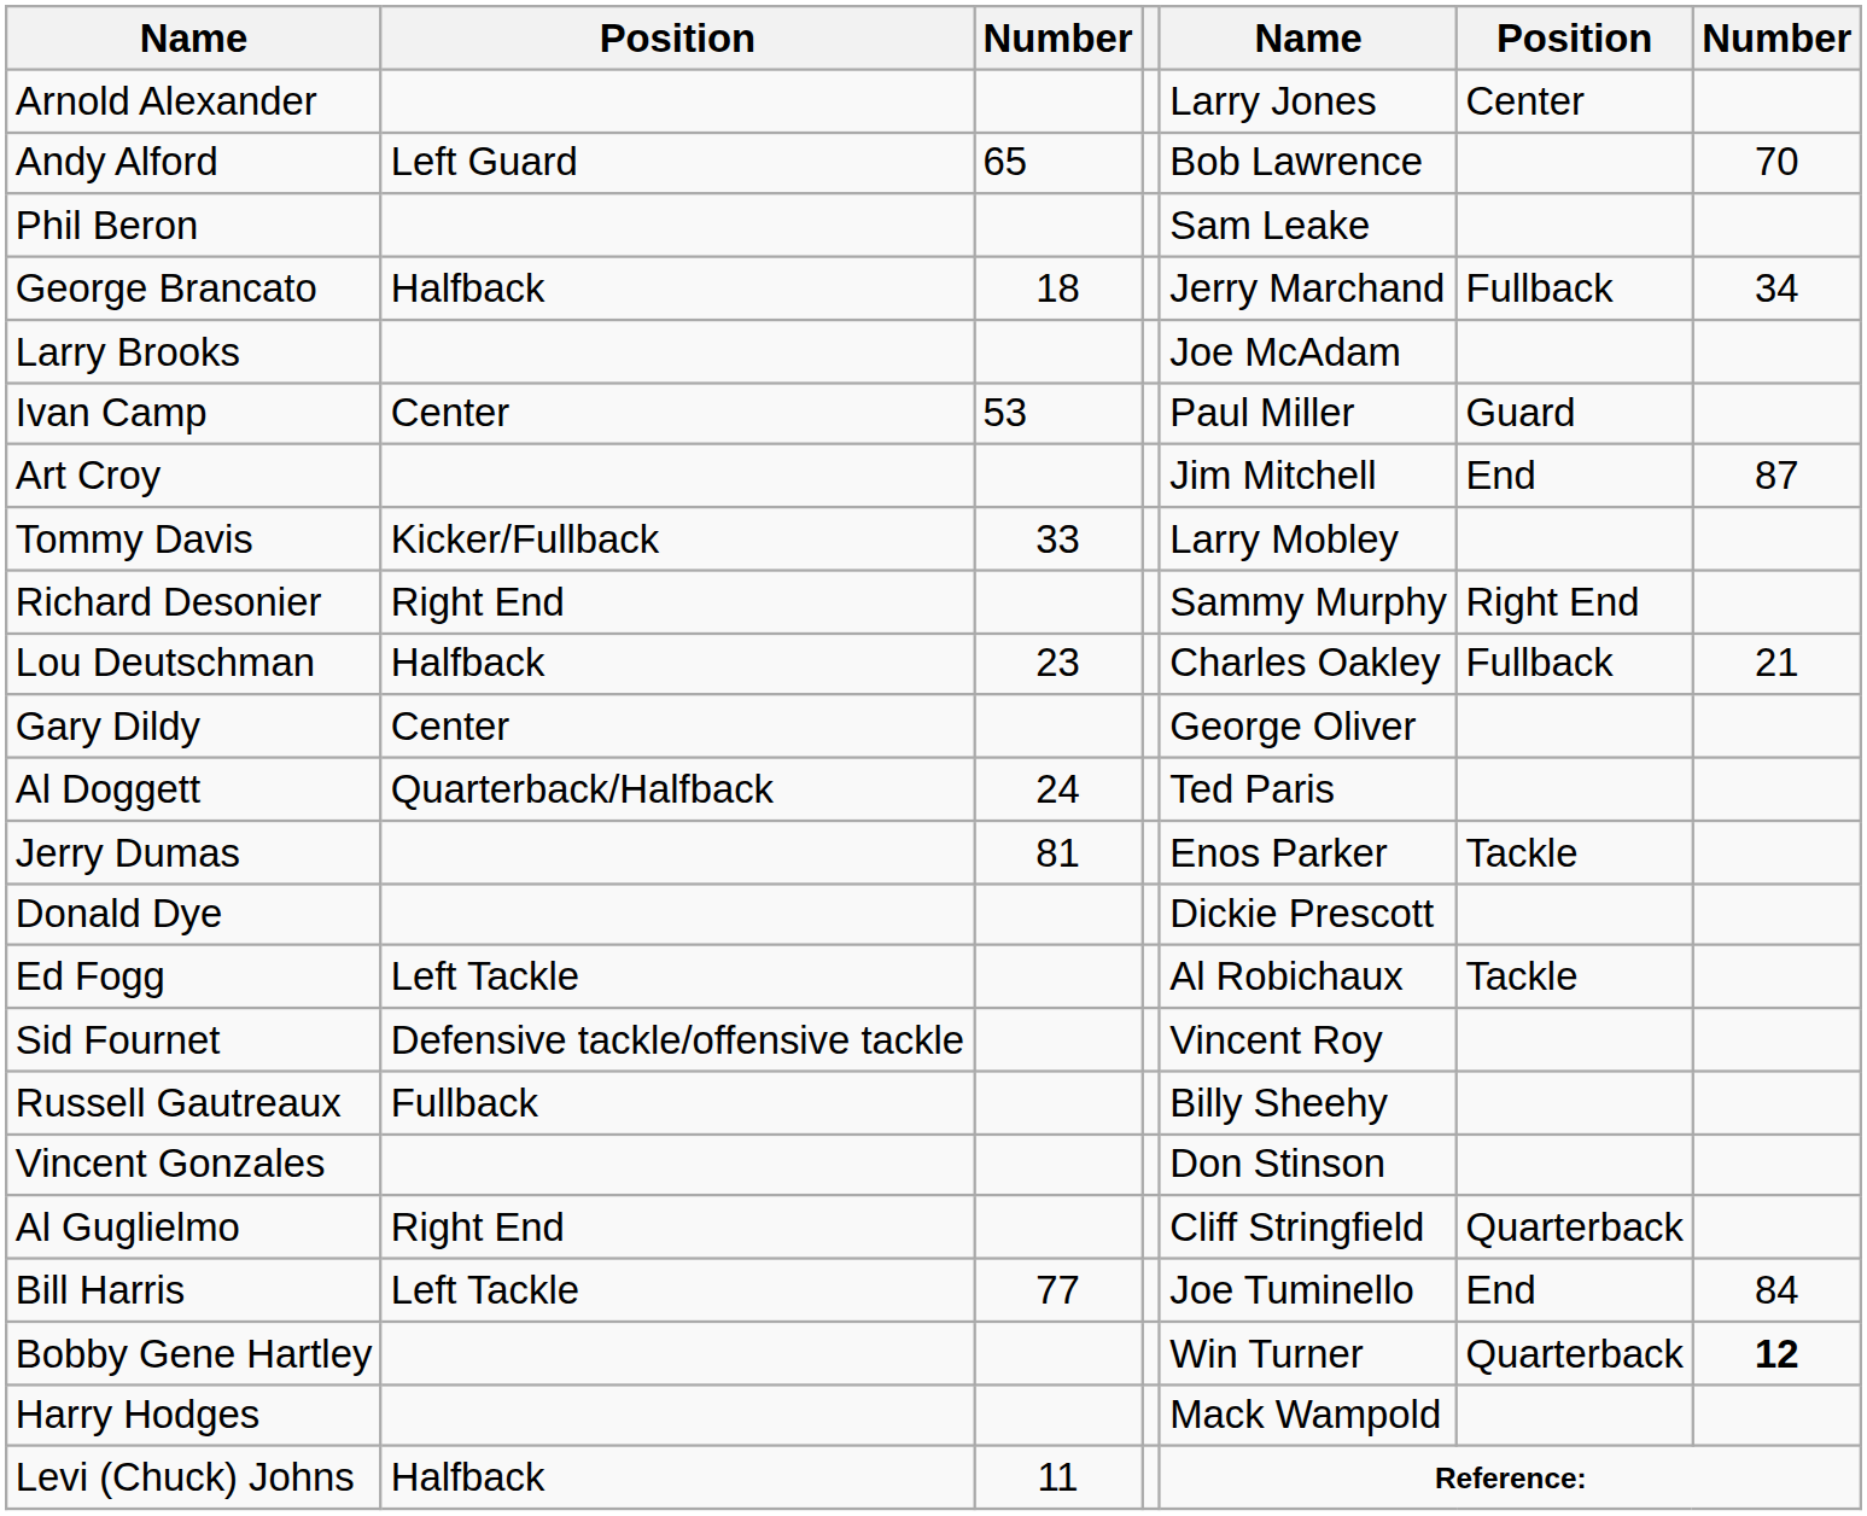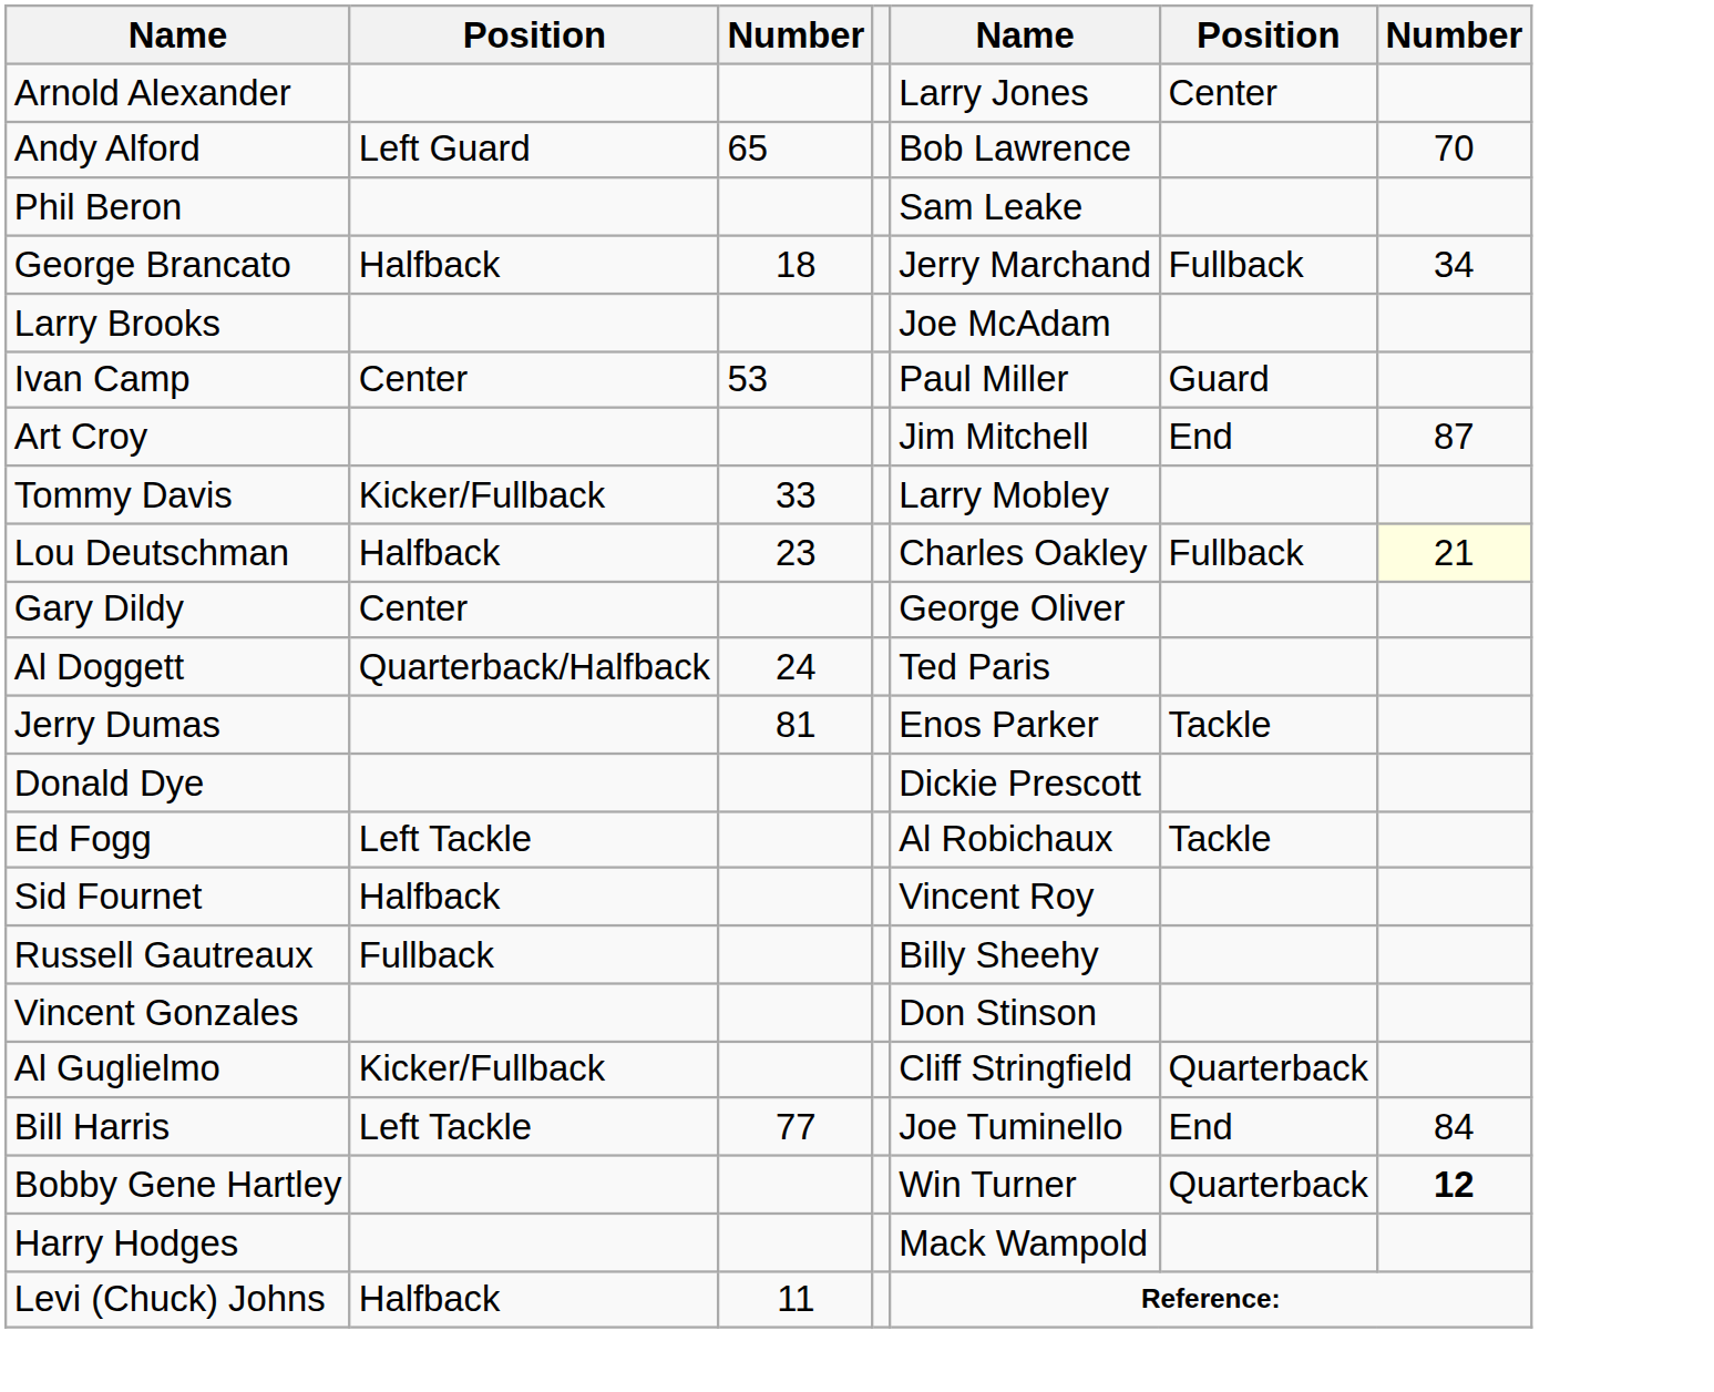- row: Richard Desonier | Right End | Sammy Murphy | Right End
Lou Deutschman | column 7: no background -> lightyellow background
Sid Fournet | column 2: Defensive tackle/offensive tackle -> Halfback
Al Guglielmo | column 2: Right End -> Kicker/Fullback
